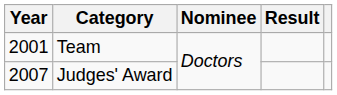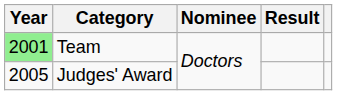Team | Year: no background -> lightgreen background
Judges' Award | Year: 2007 -> 2005
